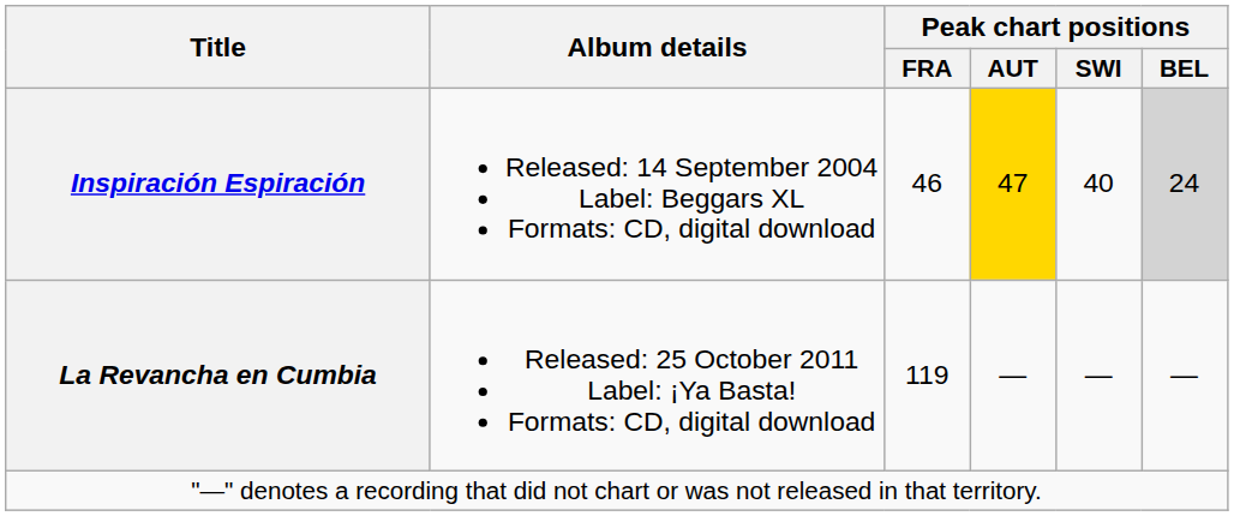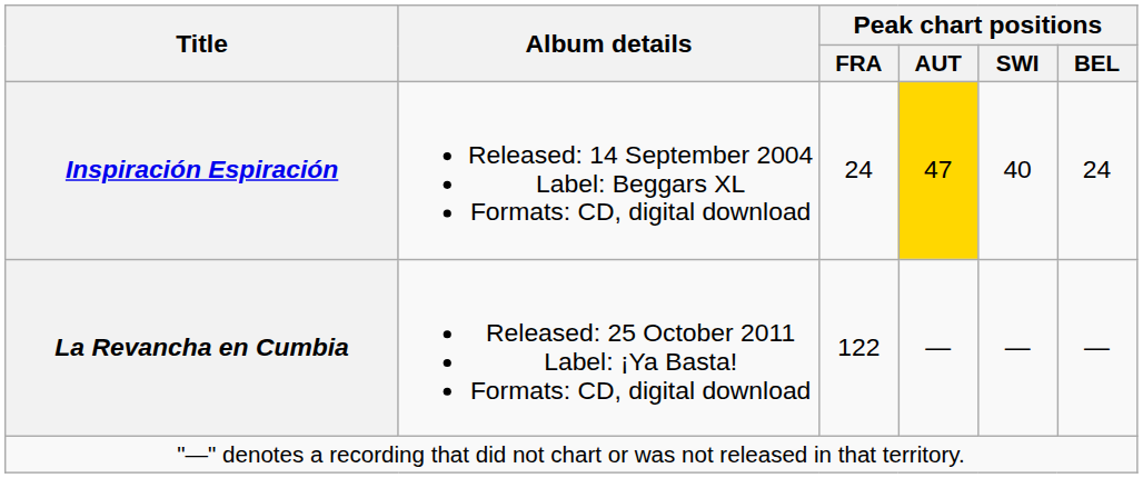Inspiración Espiración | Peak chart positions / FRA: 46 -> 24
Inspiración Espiración | Peak chart positions / BEL: lightgrey background -> no background
La Revancha en Cumbia | Peak chart positions / FRA: 119 -> 122
